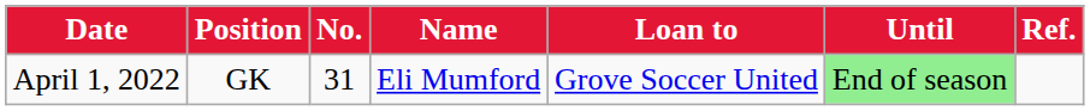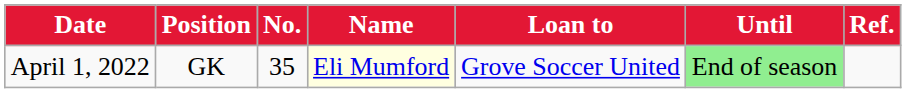April 1, 2022 | No.: 31 -> 35
April 1, 2022 | Name: no background -> lightyellow background
